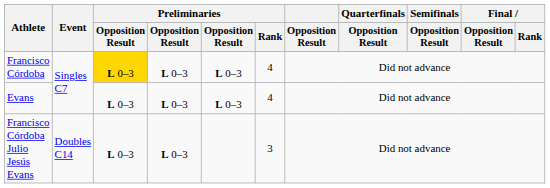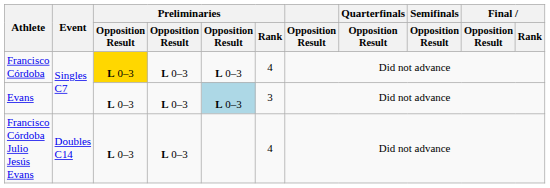Evans | column 5: no background -> lightblue background
Evans | Preliminaries / Rank: 4 -> 3
Francisco Córdoba Julio Jesús Evans | Preliminaries / Rank: 3 -> 4
